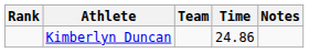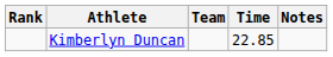Kimberlyn Duncan | Time: 24.86 -> 22.85
